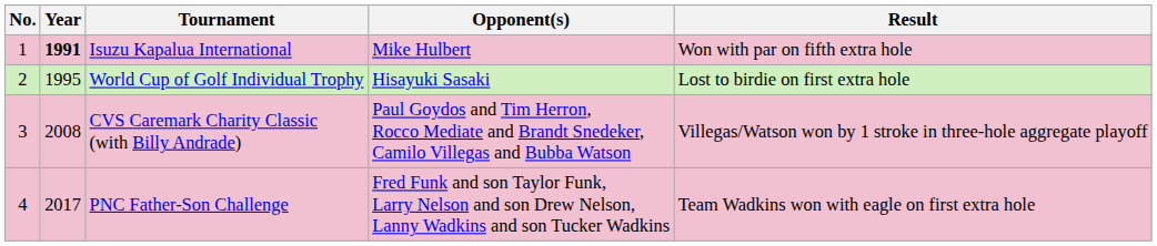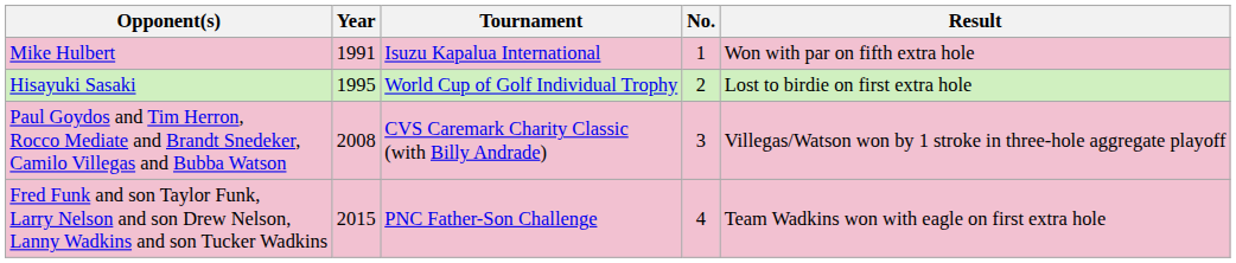columns swapped: No. <-> Opponent(s)
Isuzu Kapalua International | Year: bold -> normal
PNC Father-Son Challenge | Year: 2017 -> 2015
